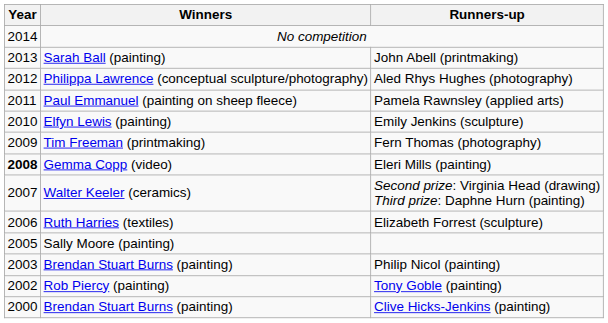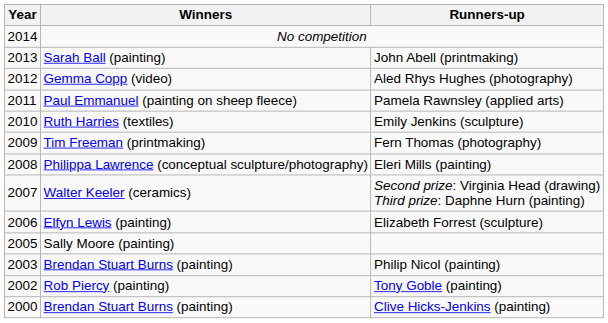Aled Rhys Hughes (photography) | Winners: Philippa Lawrence (conceptual sculpture/photography) -> Gemma Copp (video)
Emily Jenkins (sculpture) | Winners: Elfyn Lewis (painting) -> Ruth Harries (textiles)
Eleri Mills (painting) | Year: bold -> normal
Eleri Mills (painting) | Winners: Gemma Copp (video) -> Philippa Lawrence (conceptual sculpture/photography)
Elizabeth Forrest (sculpture) | Winners: Ruth Harries (textiles) -> Elfyn Lewis (painting)
